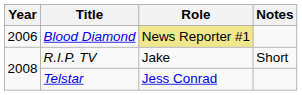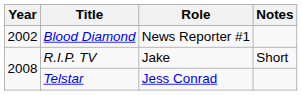Blood Diamond | Year: 2006 -> 2002
Blood Diamond | Role: khaki background -> no background
